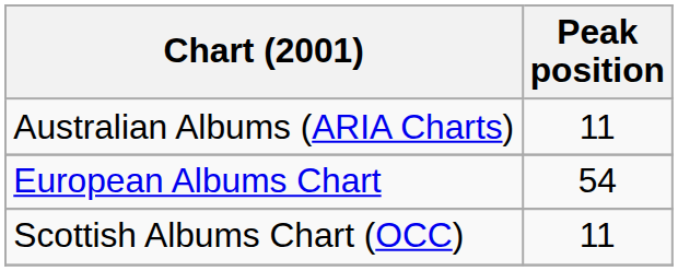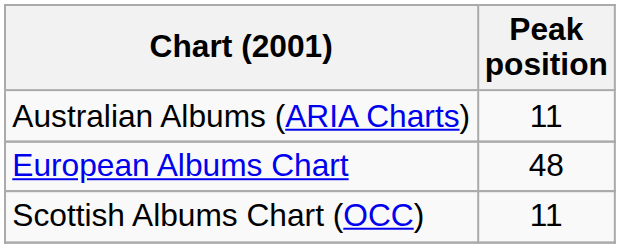European Albums Chart | Peak position: 54 -> 48
